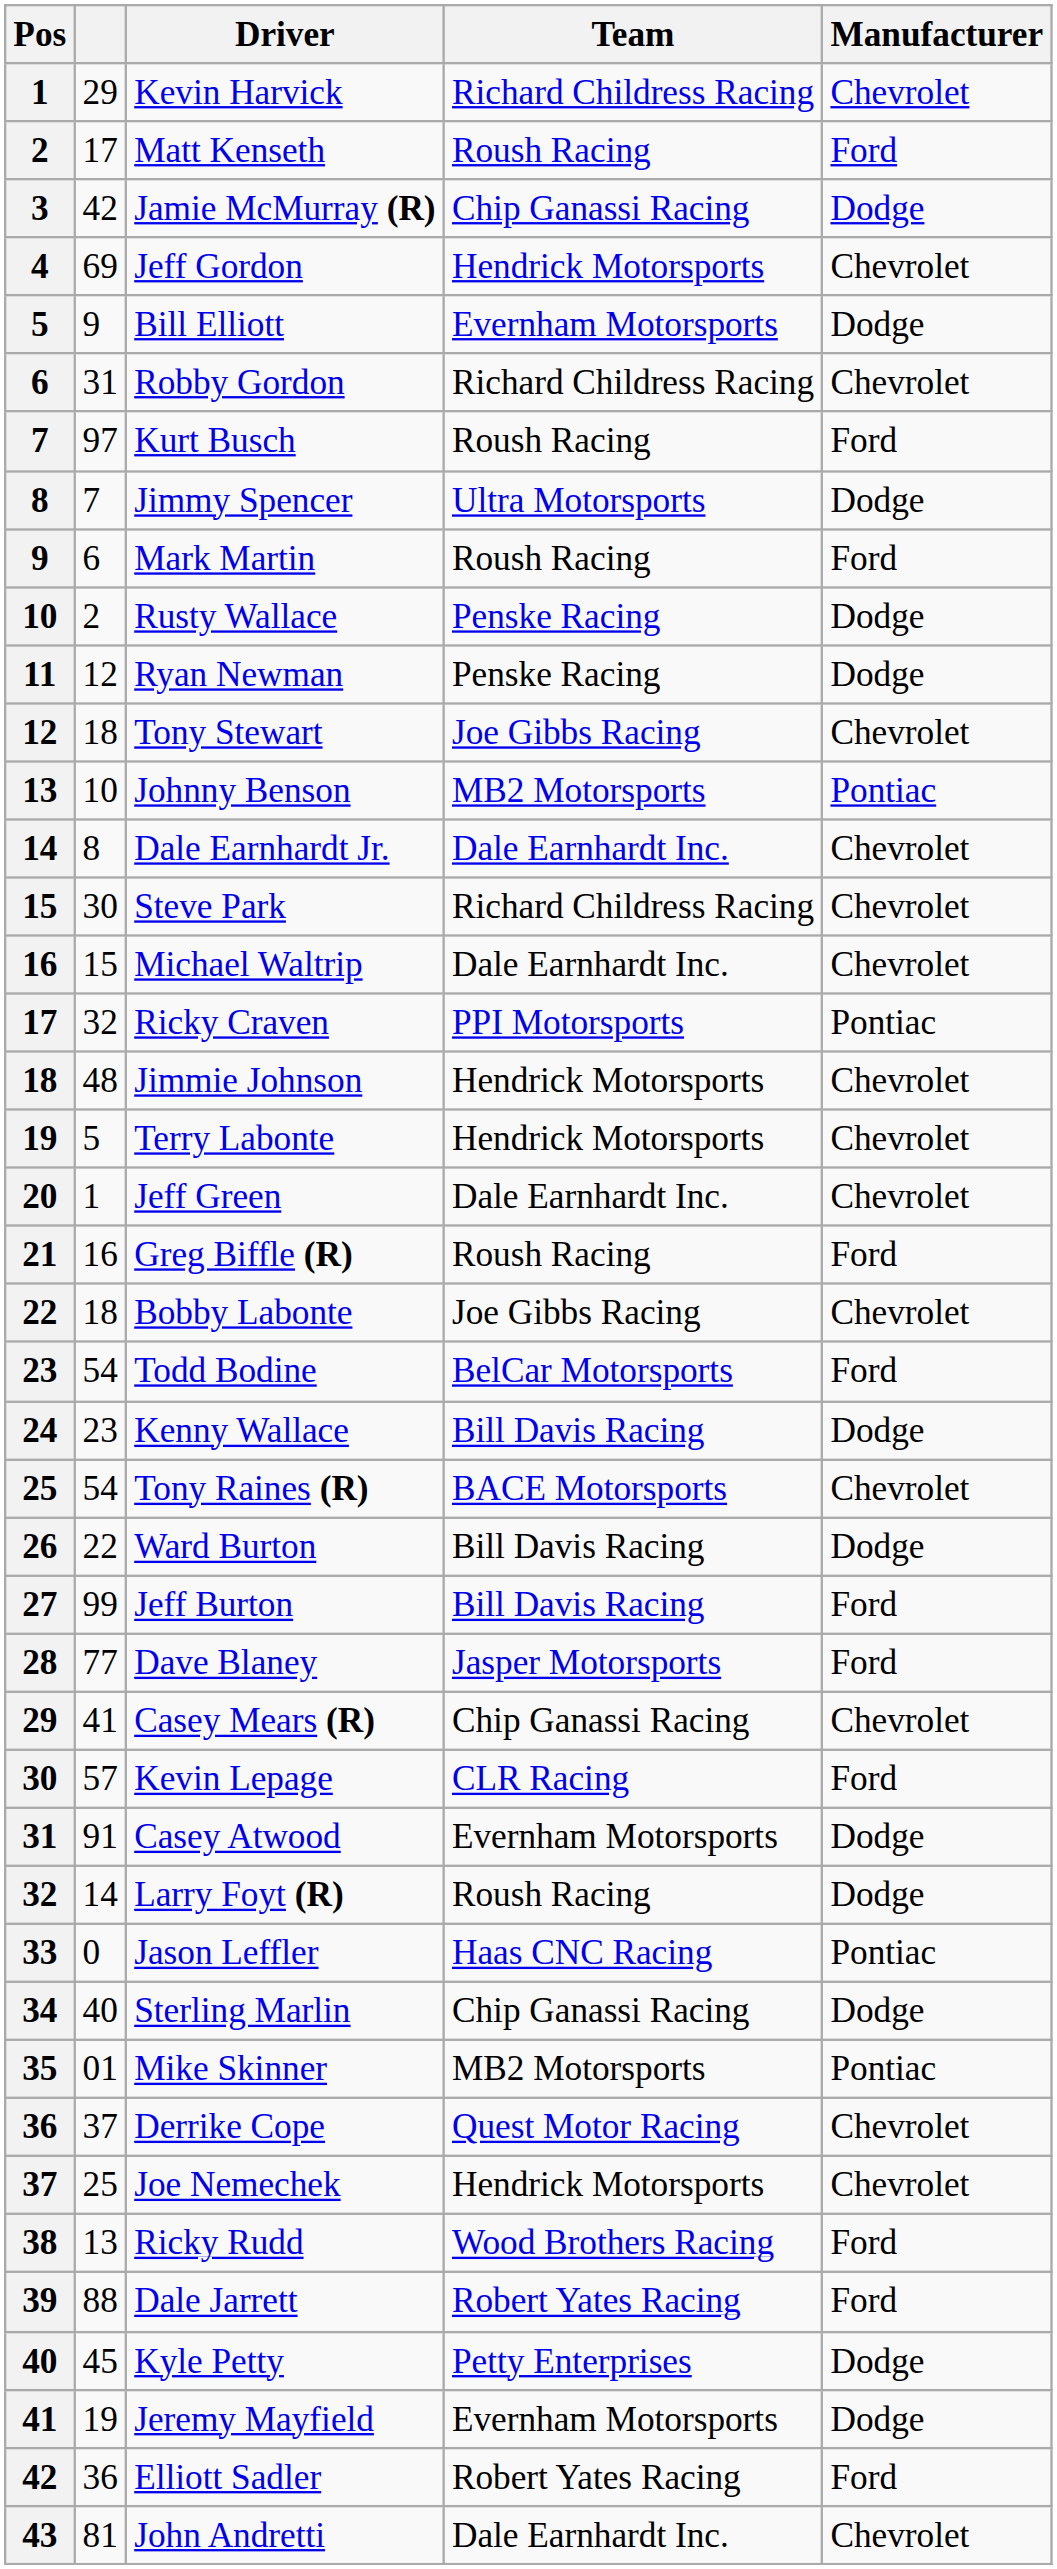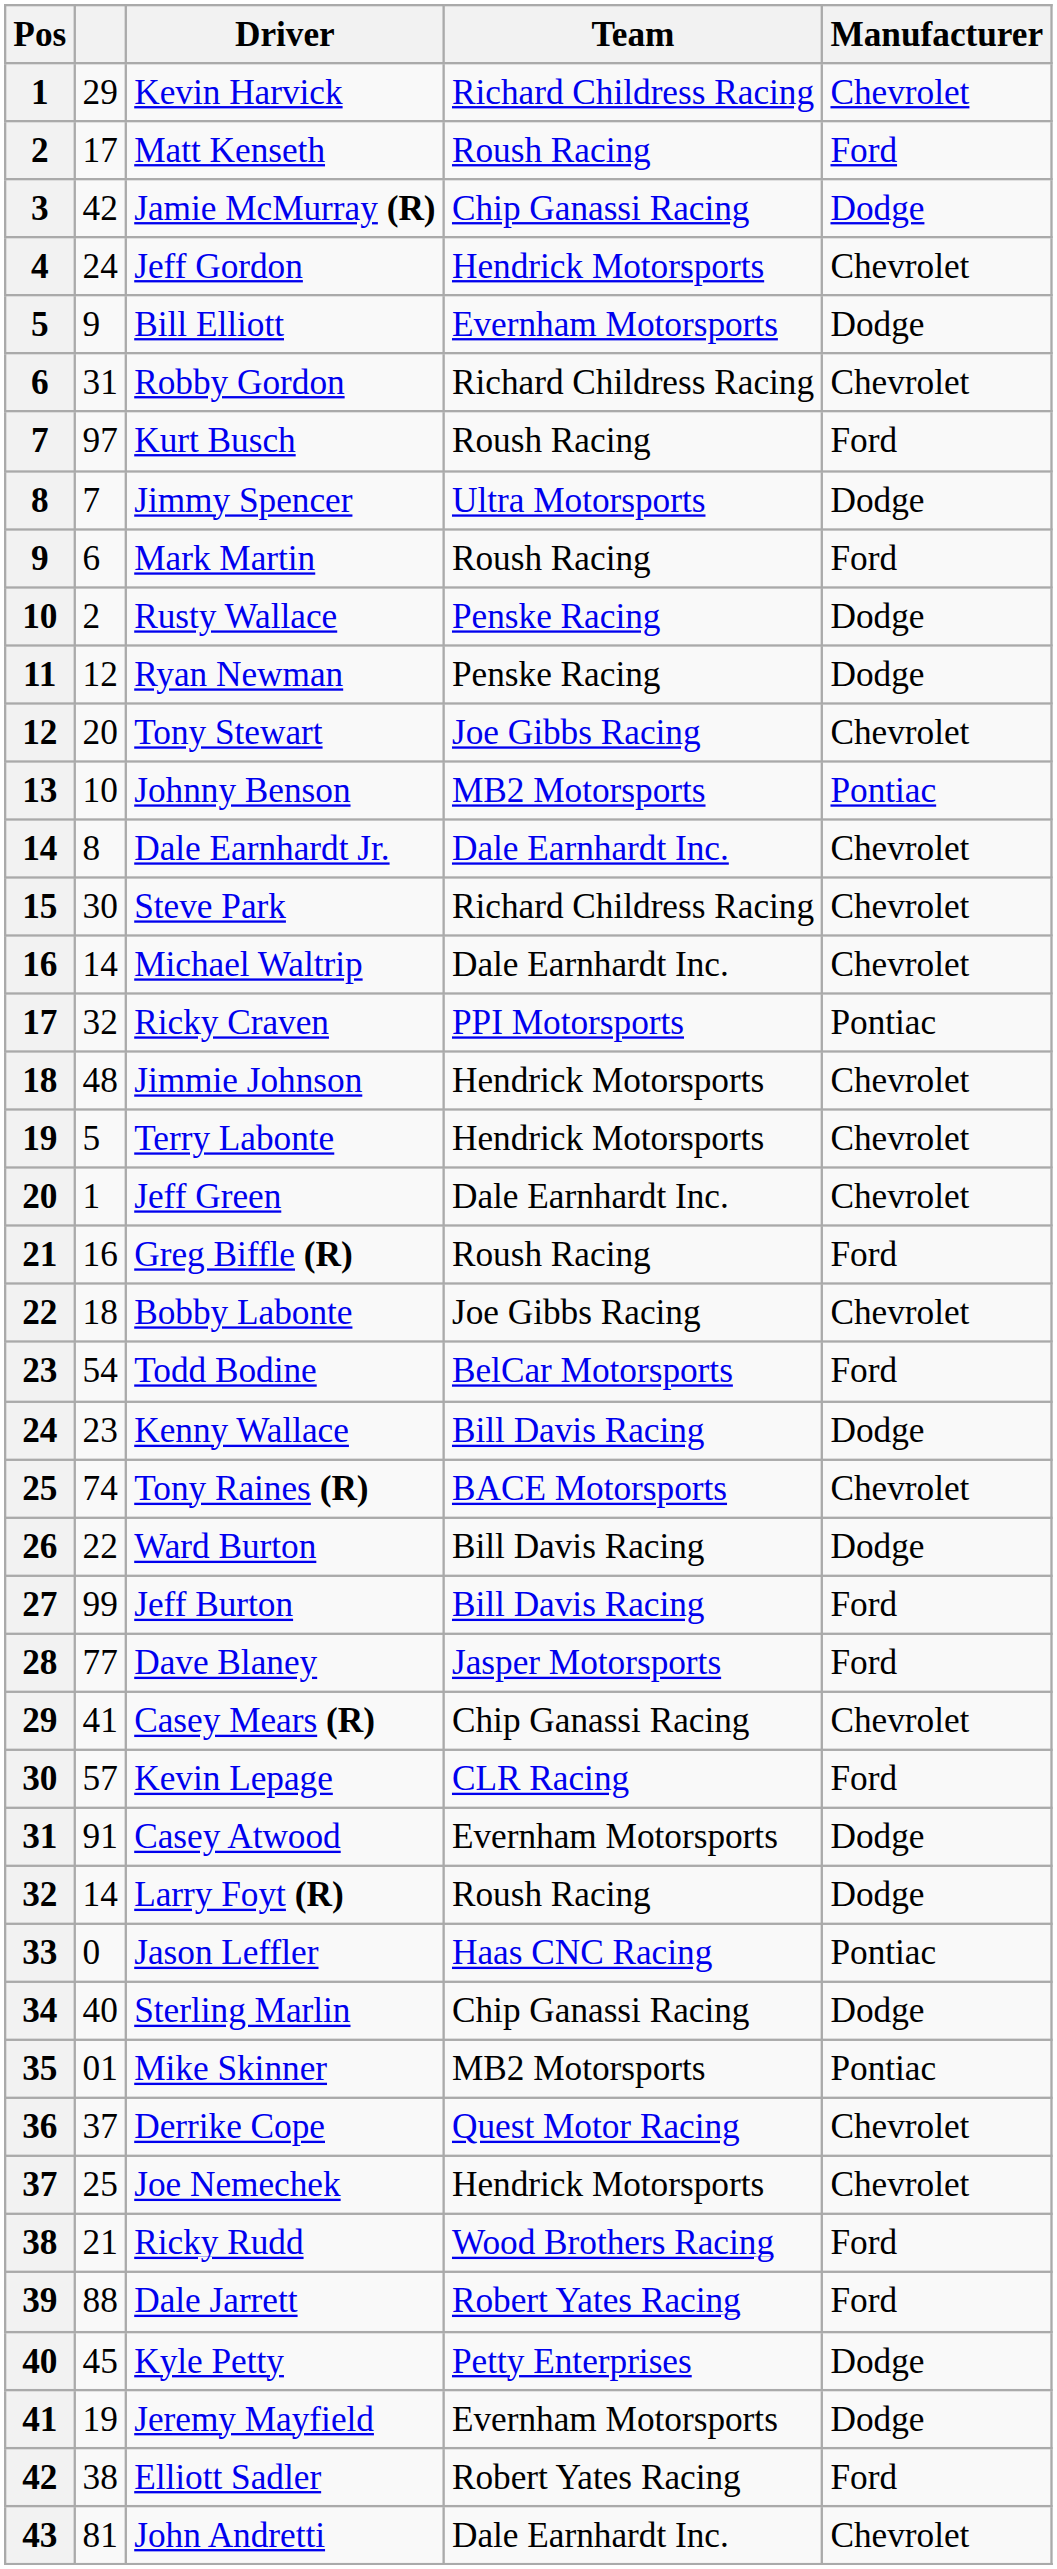Jeff Gordon | column 2: 69 -> 24
Tony Stewart | column 2: 18 -> 20
Michael Waltrip | column 2: 15 -> 14
Tony Raines (R) | column 2: 54 -> 74
Ricky Rudd | column 2: 13 -> 21
Elliott Sadler | column 2: 36 -> 38
